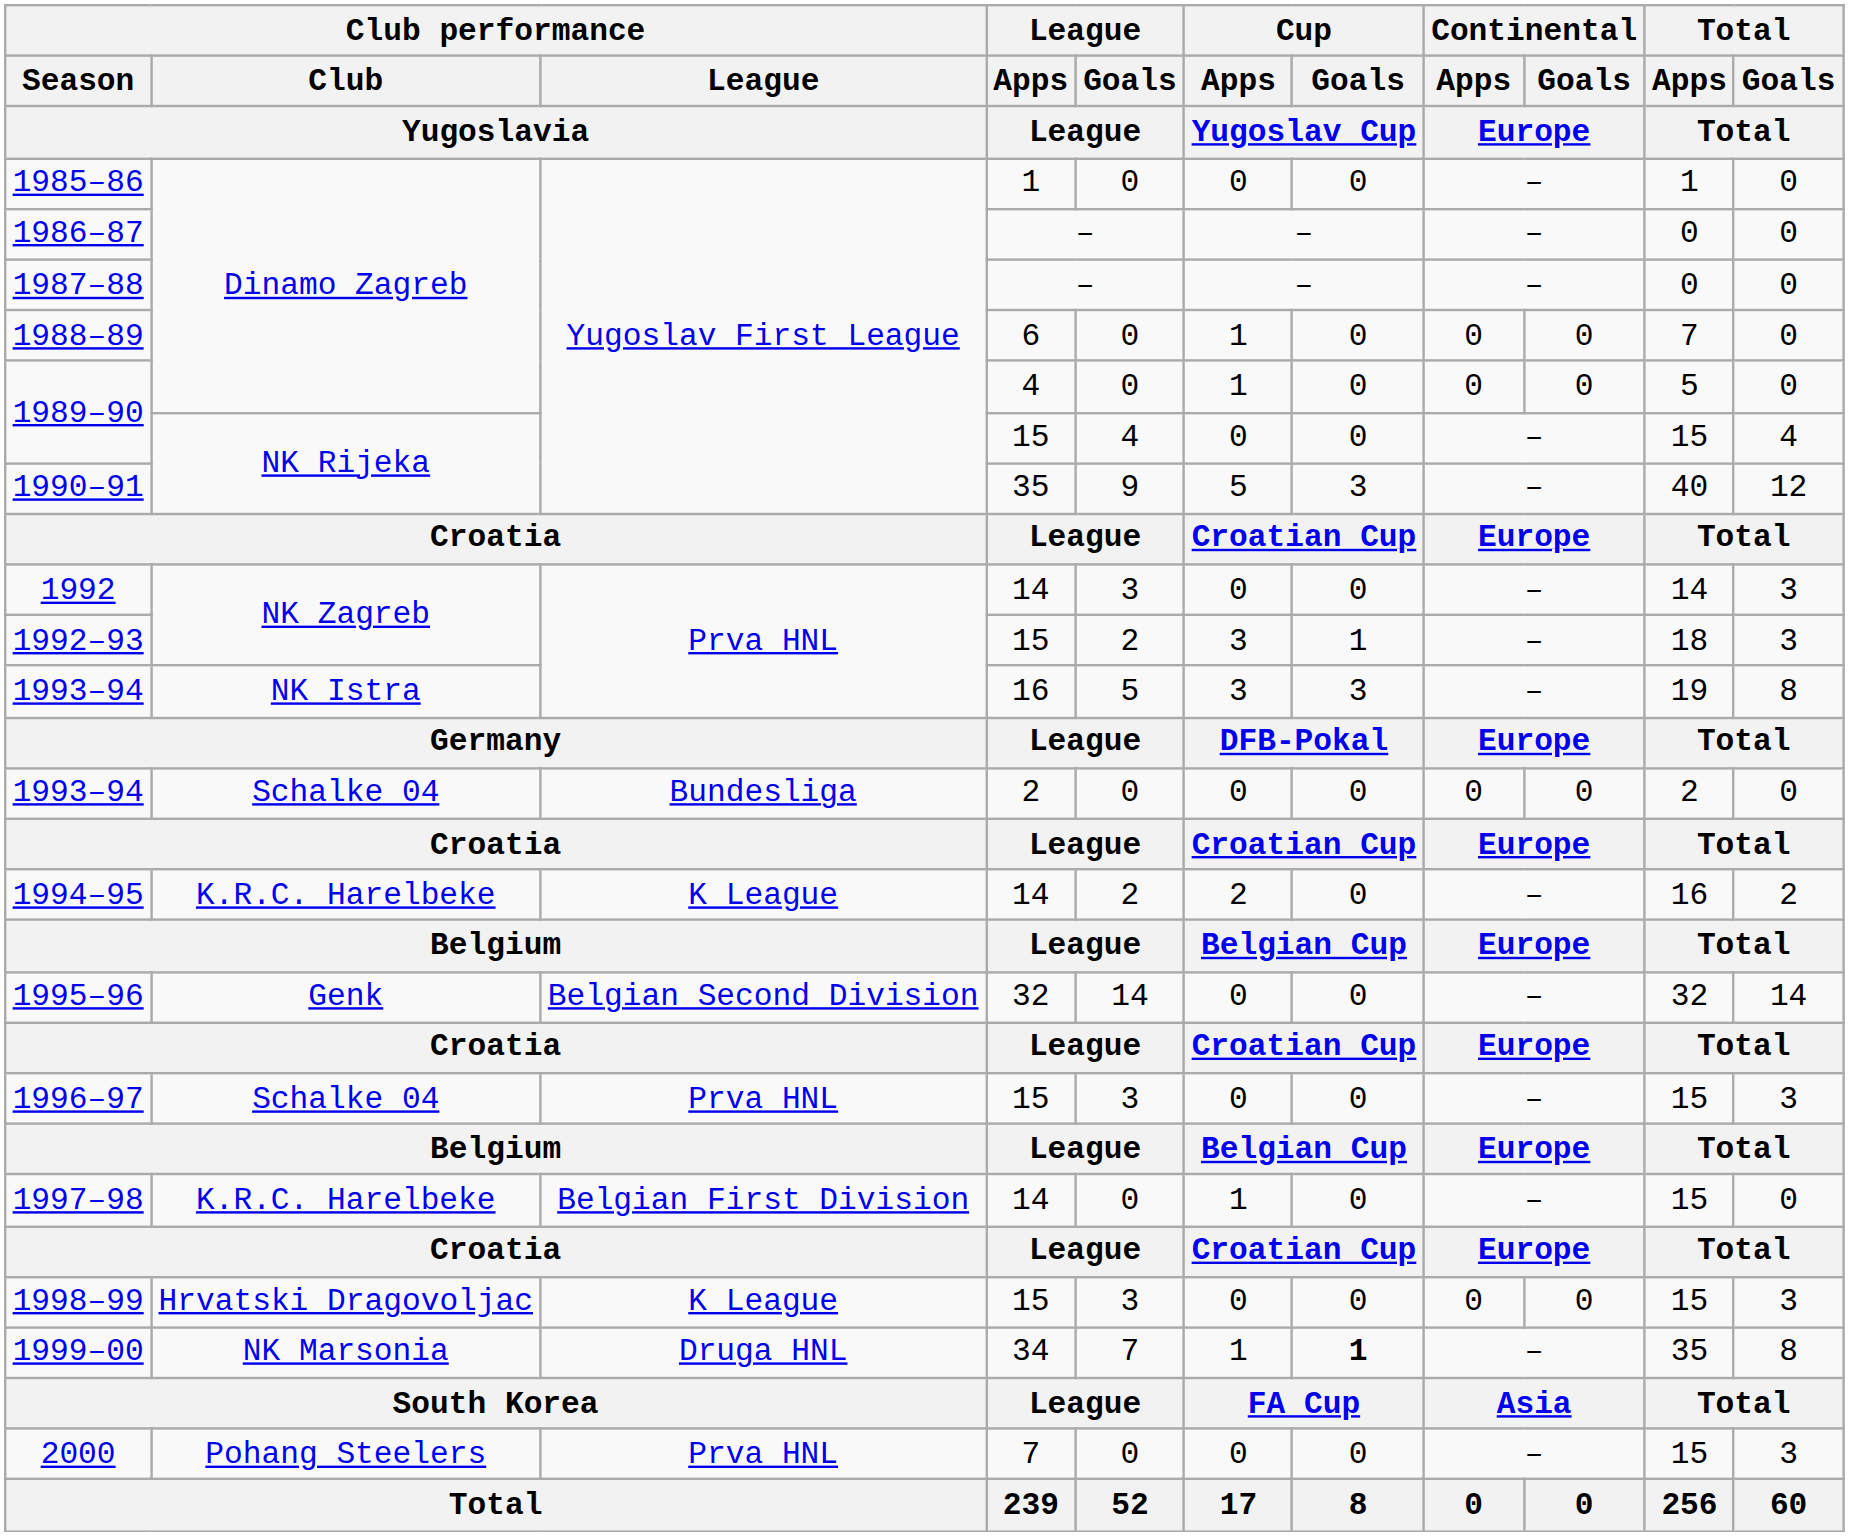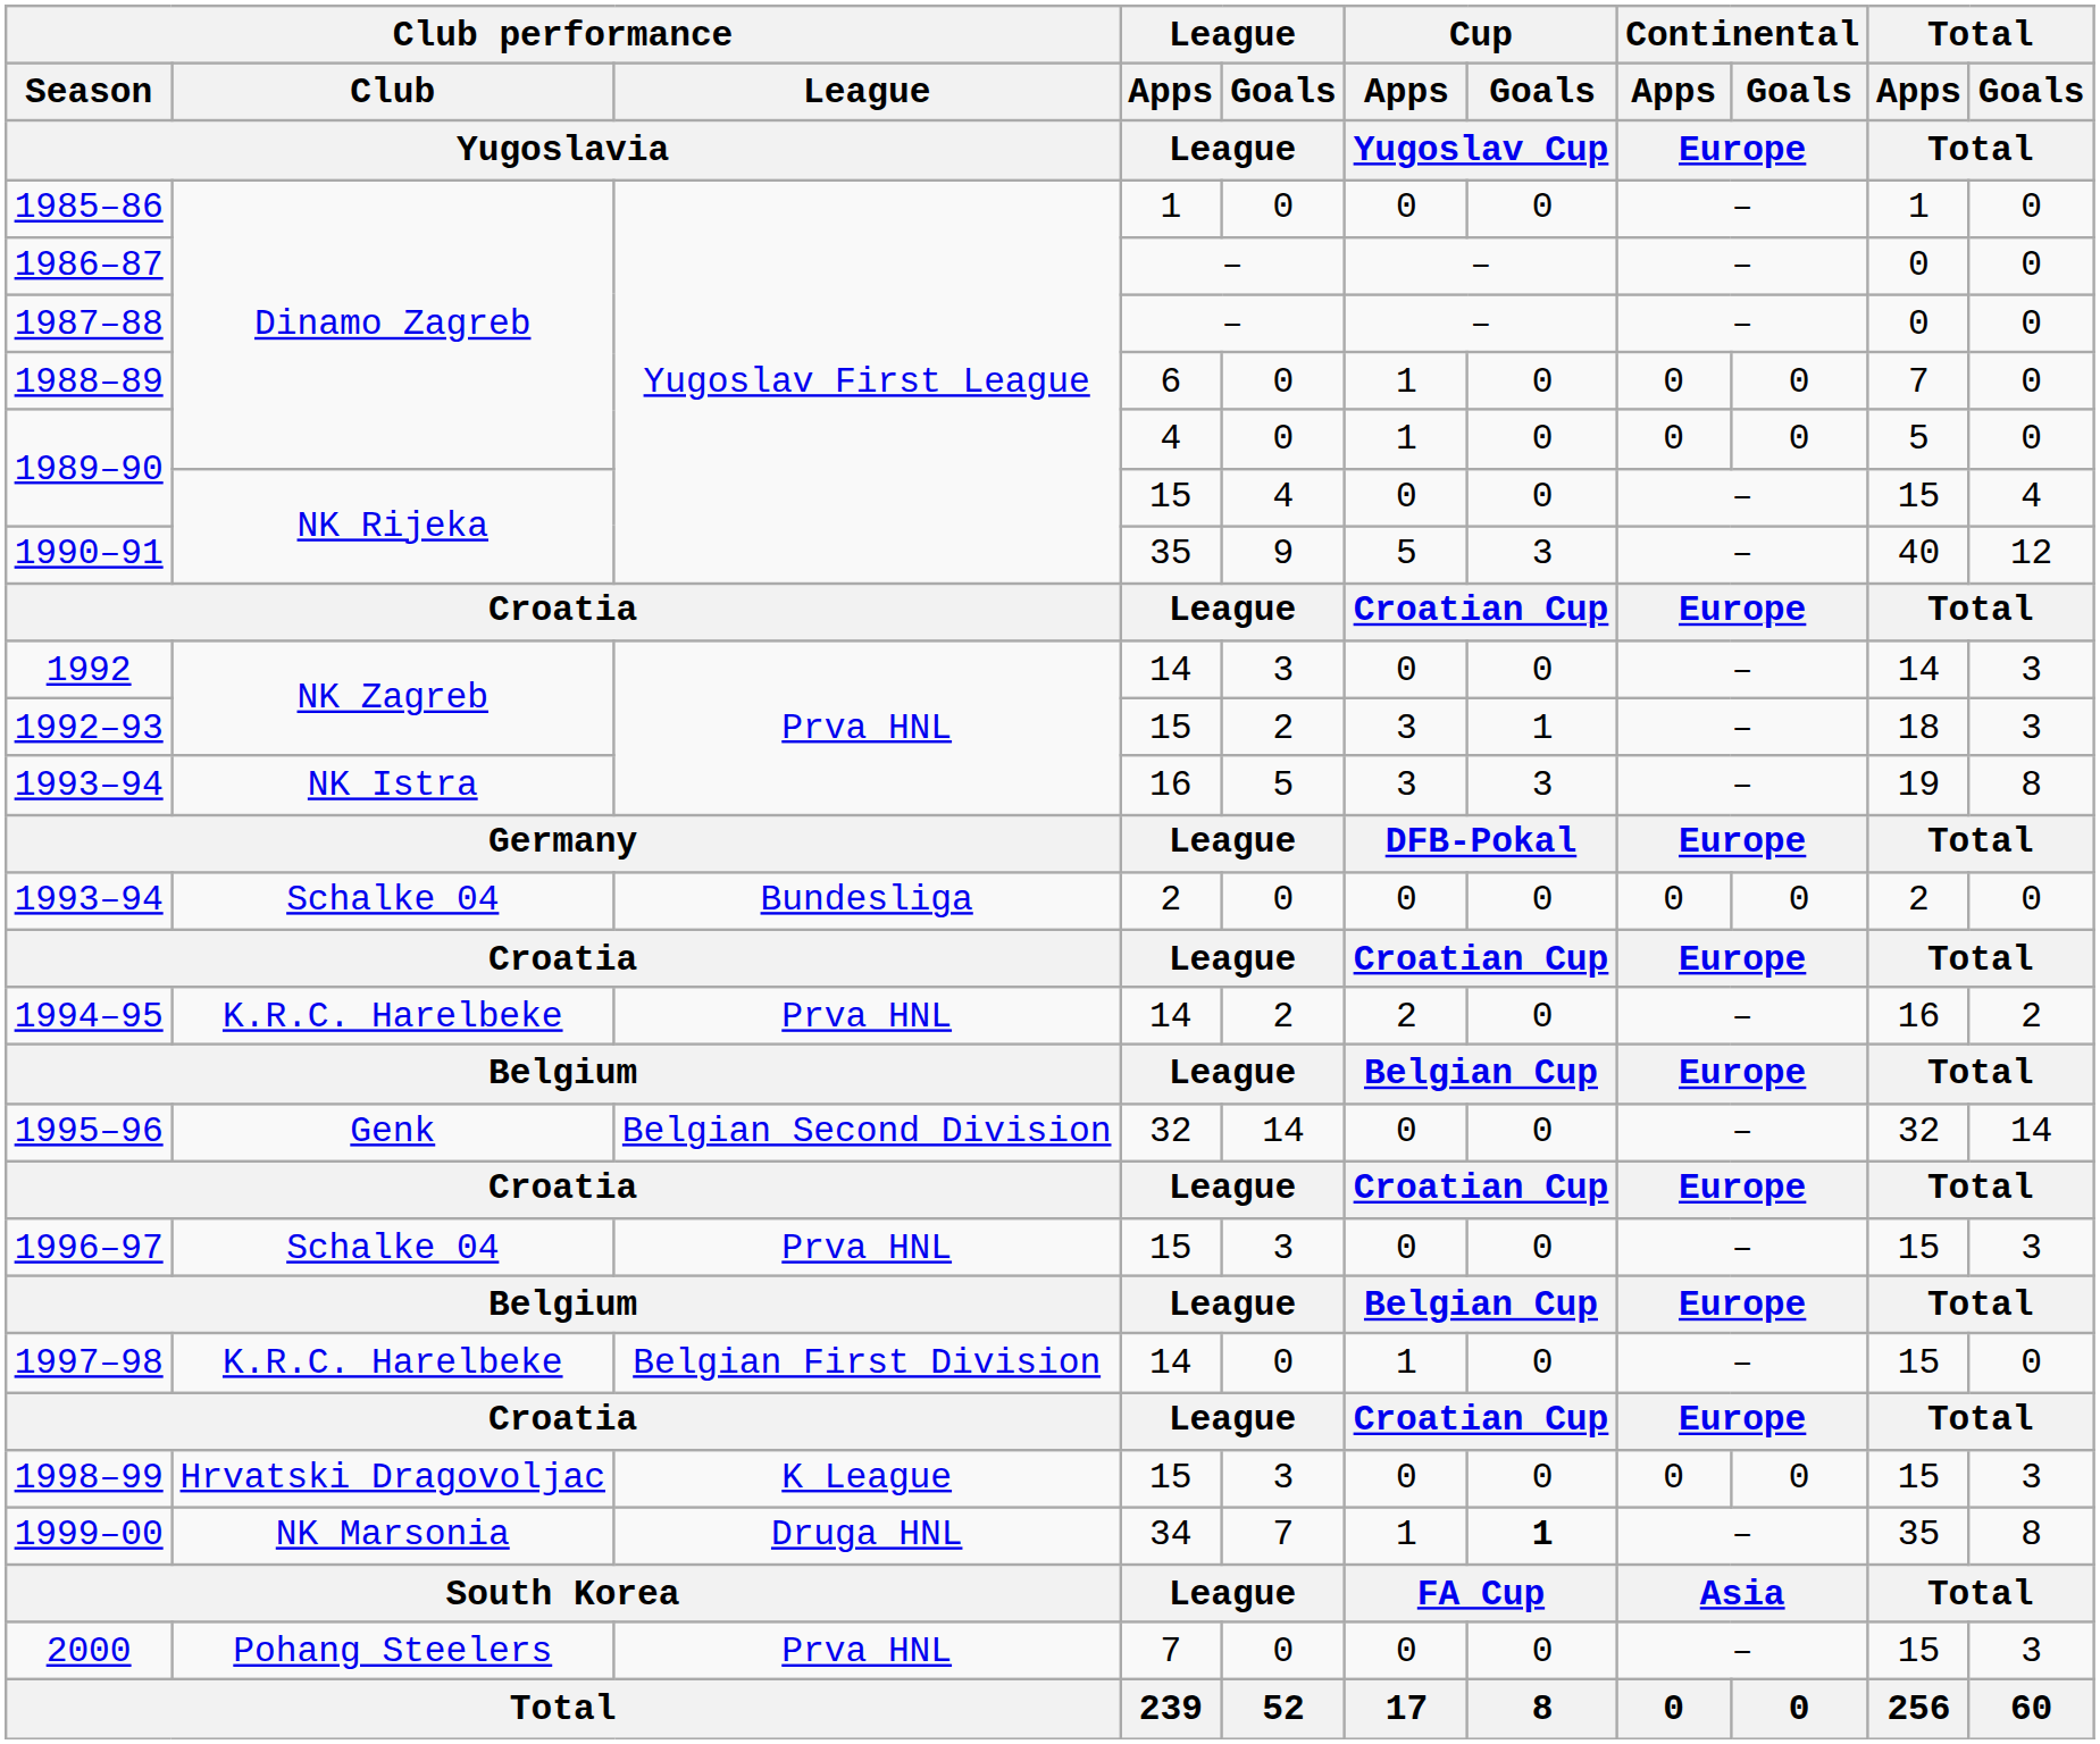1994–95 | Club performance / League / Yugoslavia: K League -> Prva HNL
